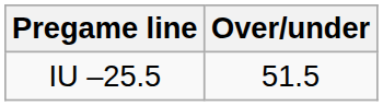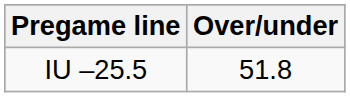IU –25.5 | Over/under: 51.5 -> 51.8
